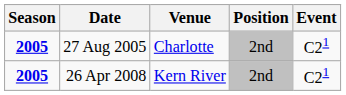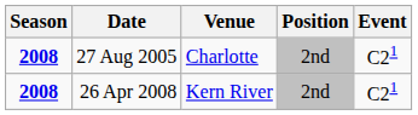27 Aug 2005 | Season: 2005 -> 2008
26 Apr 2008 | Season: 2005 -> 2008
